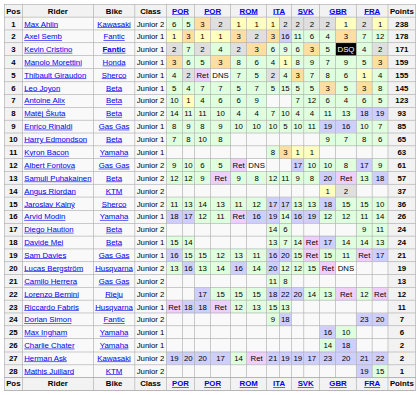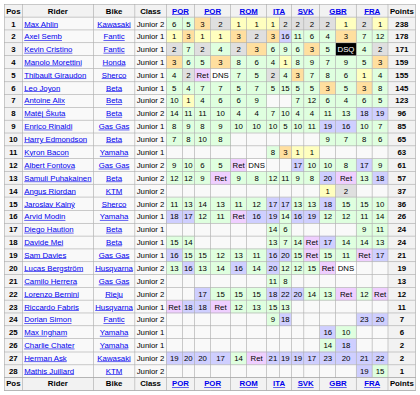Kevin Cristino | Bike: bold -> normal
Matěj Škuta | Points: 93 -> 96
Diego Haution | Class: Junior 2 -> Junior 1
